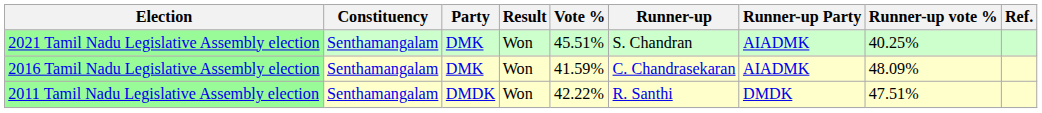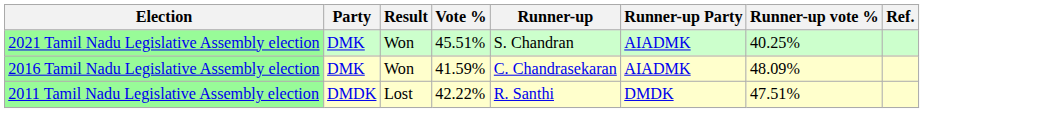- column: Constituency | Senthamangalam | Senthamangalam | Senthamangalam
2011 Tamil Nadu Legislative Assembly election | Result: Won -> Lost
